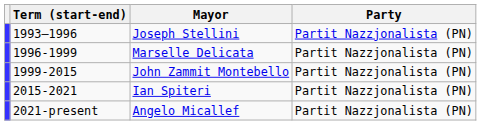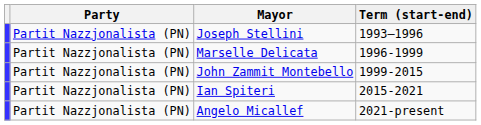columns swapped: Party <-> Term (start-end)
